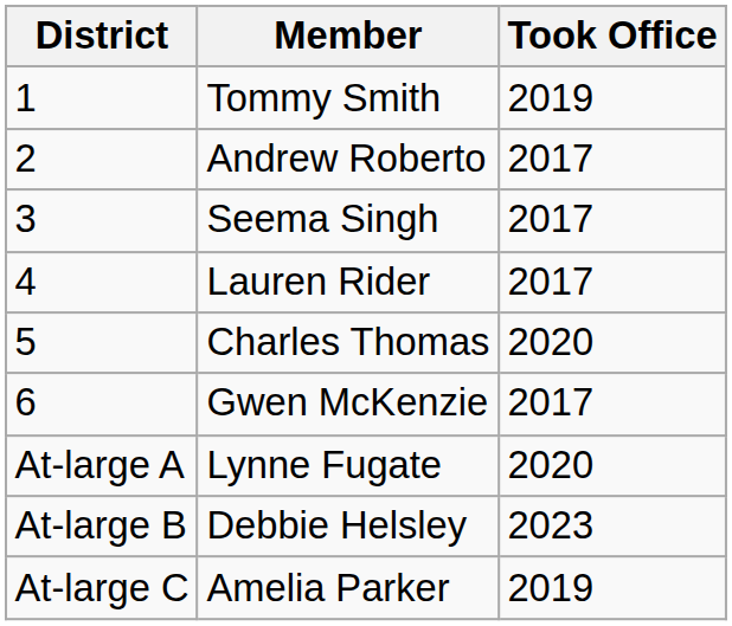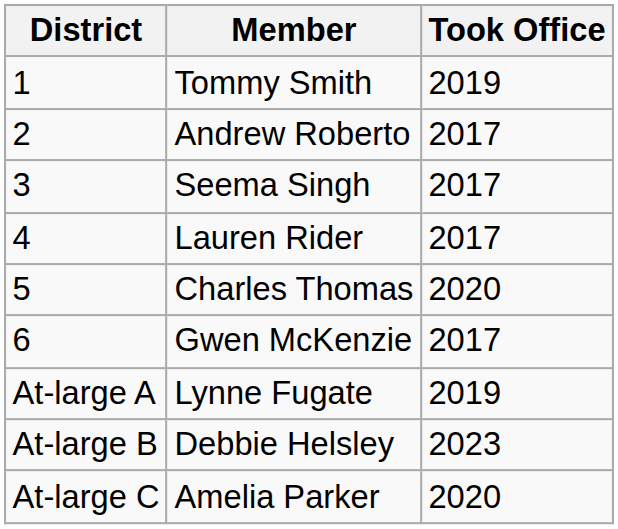Lynne Fugate | Took Office: 2020 -> 2019
Amelia Parker | Took Office: 2019 -> 2020
